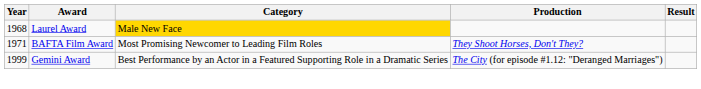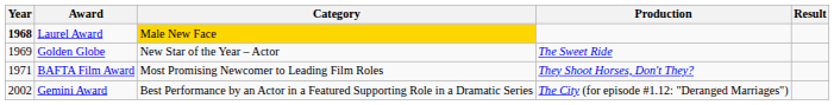Laurel Award | Year: normal -> bold
+ row: 1969 | Golden Globe | New Star of the Year – Actor | The Sweet Ride
Gemini Award | Year: 1999 -> 2002
